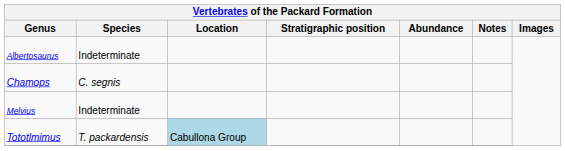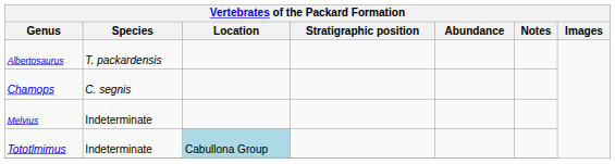Albertosaurus | Species: Indeterminate -> T. packardensis
Tototlmimus | Species: T. packardensis -> Indeterminate
